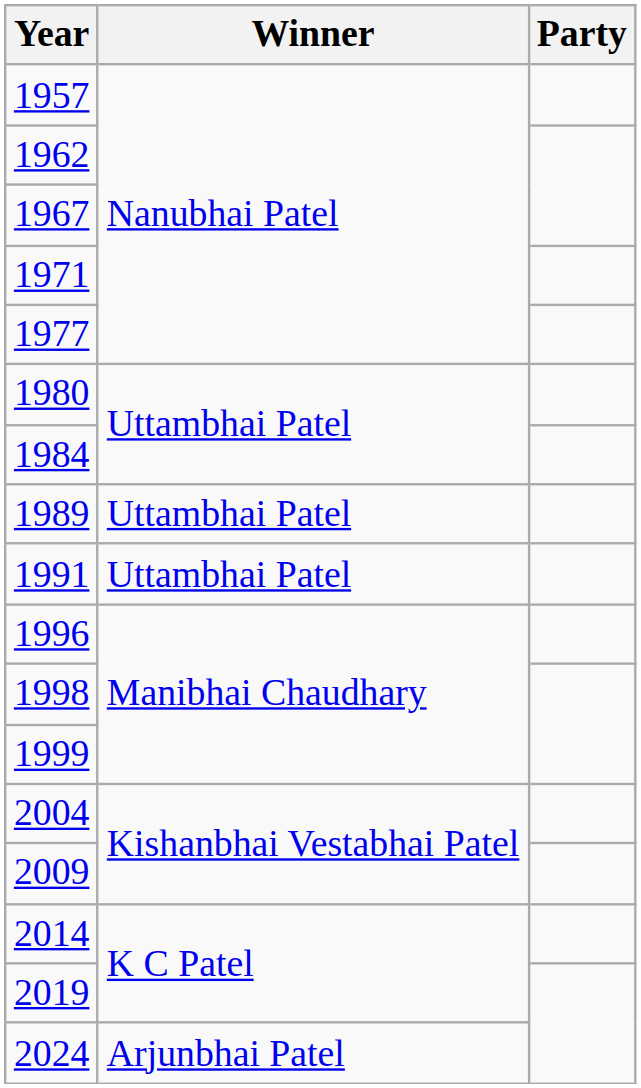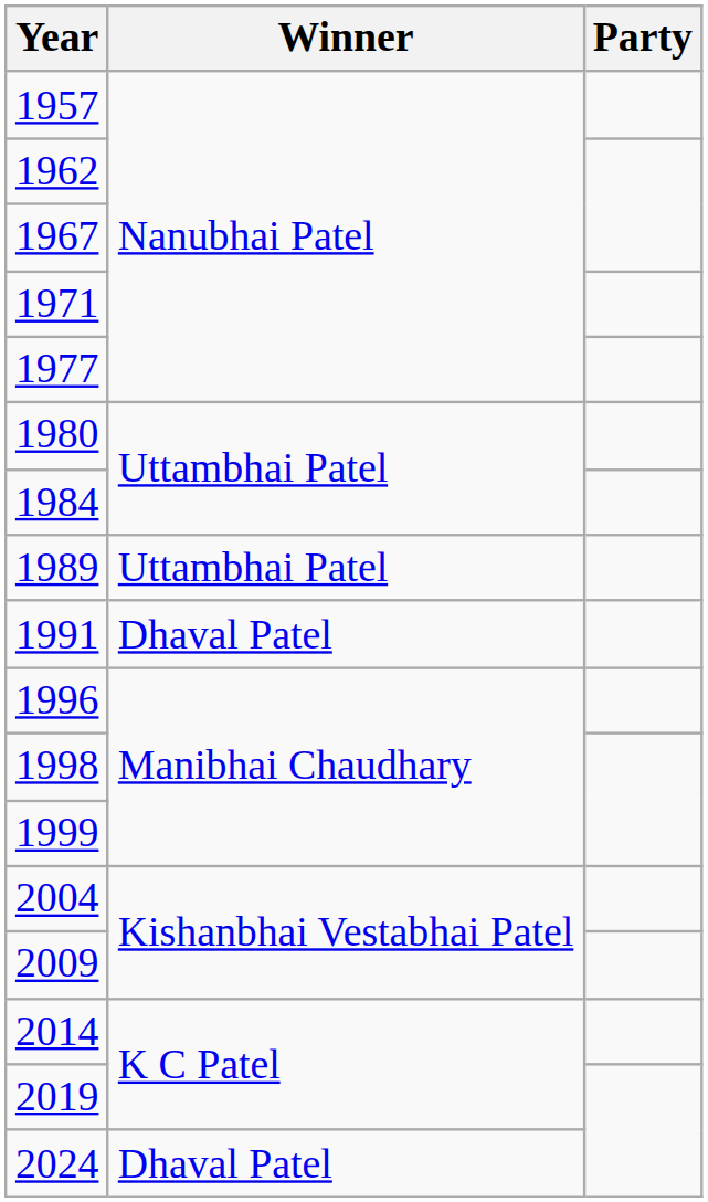1991 | Winner: Uttambhai Patel -> Dhaval Patel
2024 | Winner: Arjunbhai Patel -> Dhaval Patel
